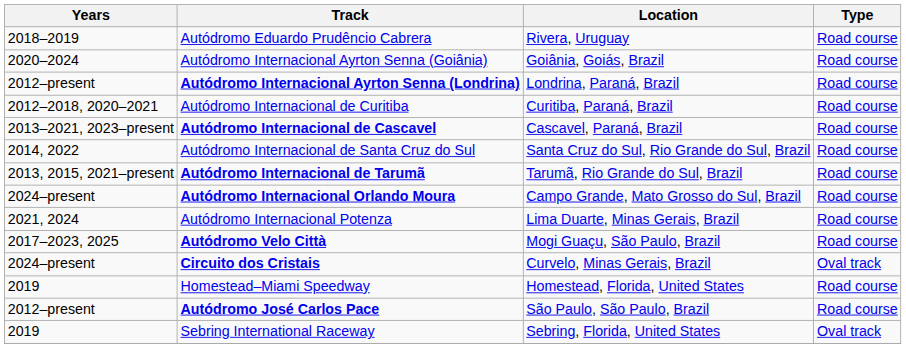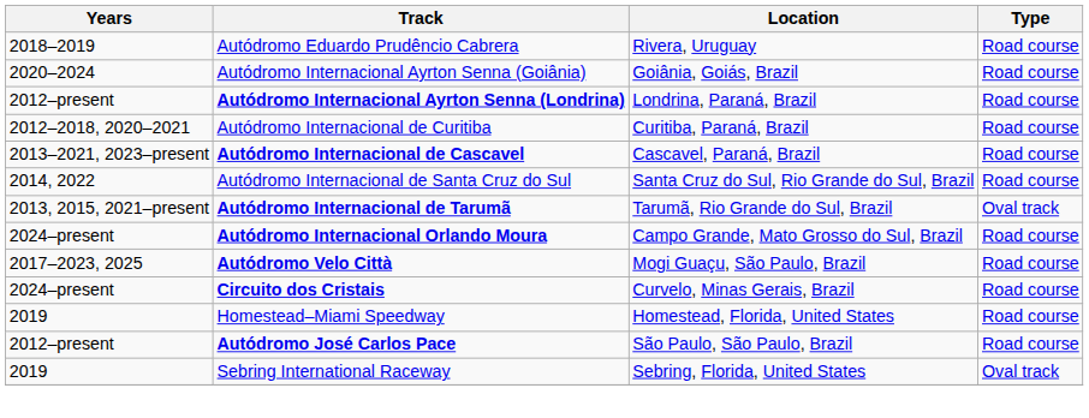Autódromo Internacional de Tarumã | Type: Road course -> Oval track
- row: 2021, 2024 | Autódromo Internacional Potenza | Lima Duarte, Minas Gerais, Brazil | Road course
Circuito dos Cristais | Type: Oval track -> Road course
